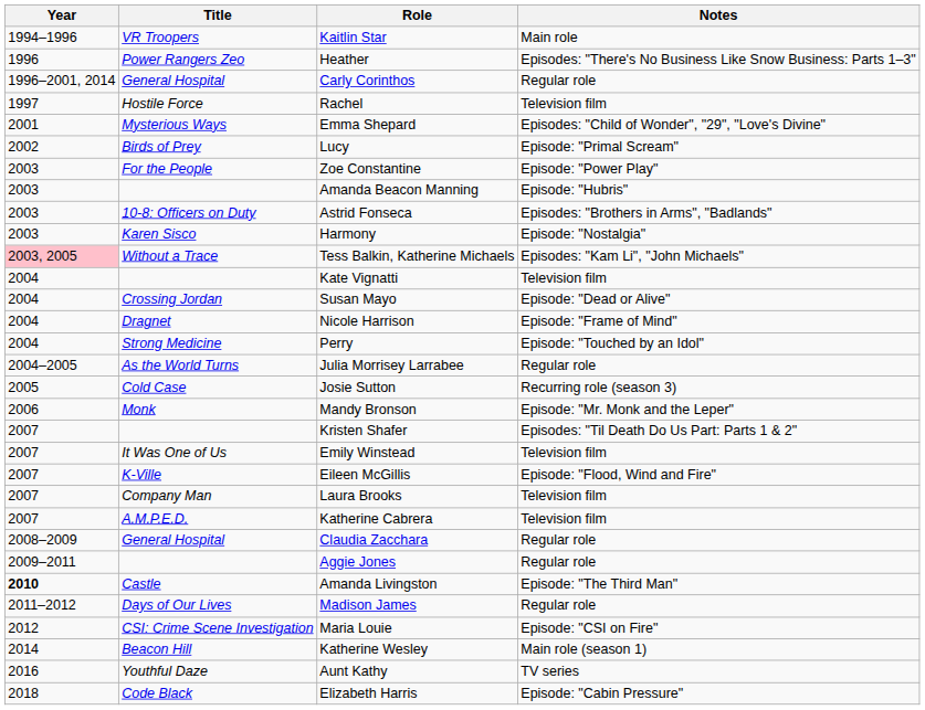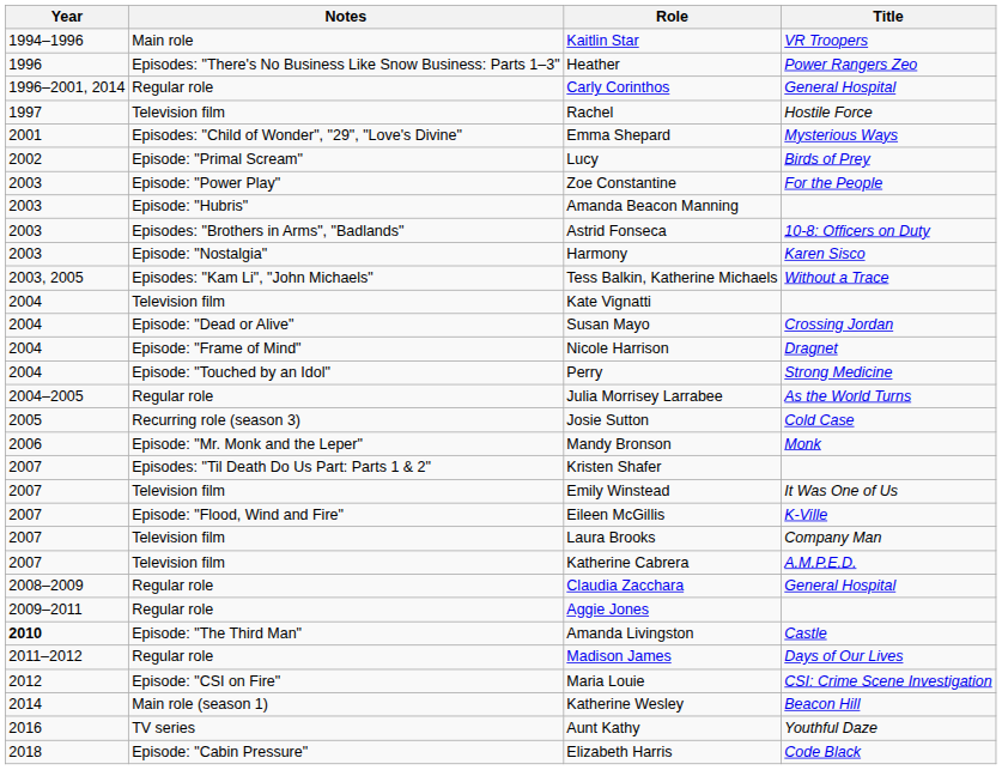columns swapped: Title <-> Notes
Tess Balkin, Katherine Michaels | Year: pink background -> no background
